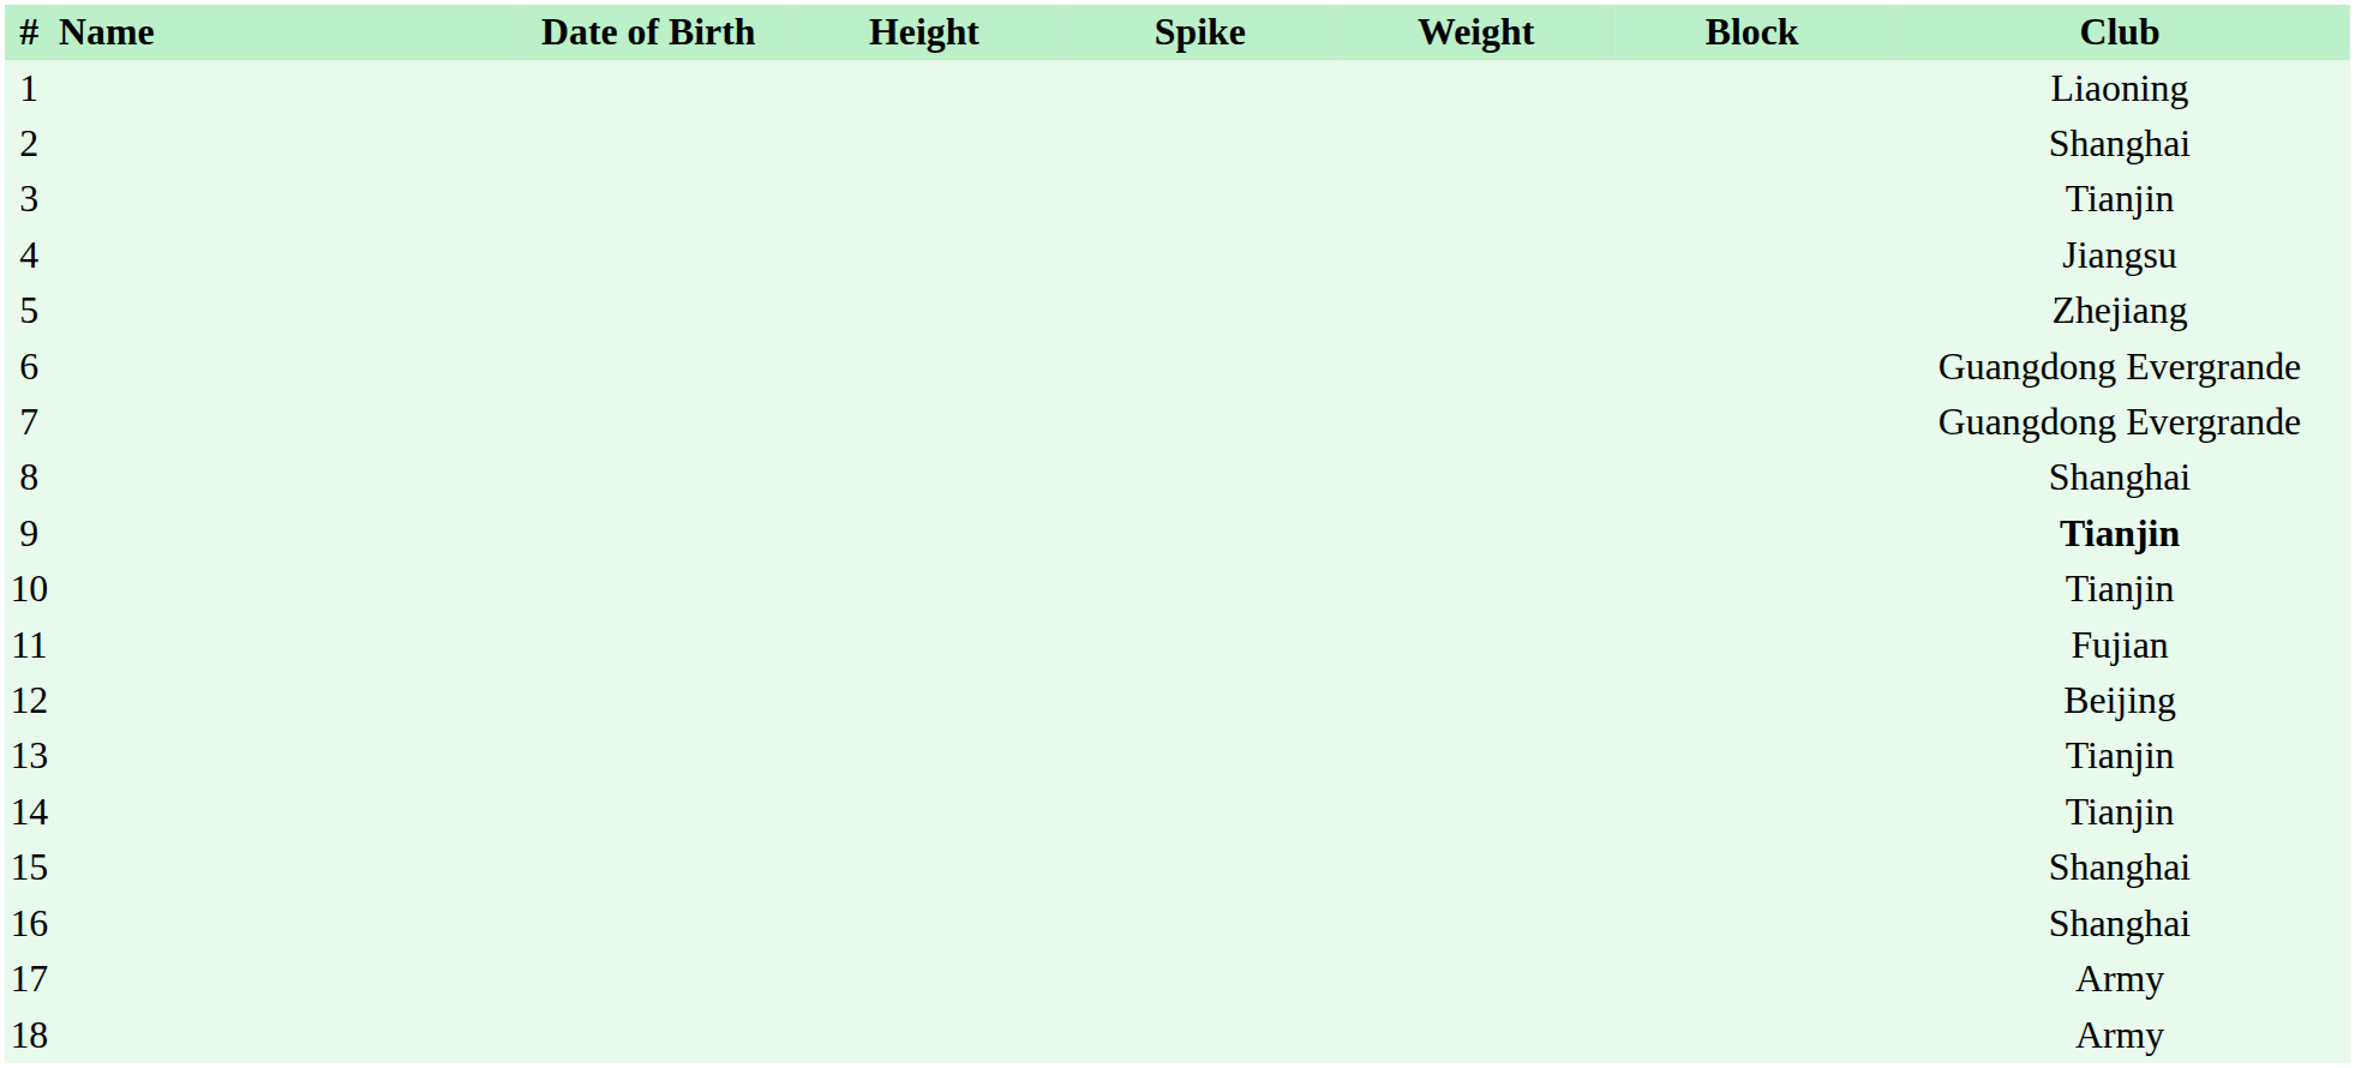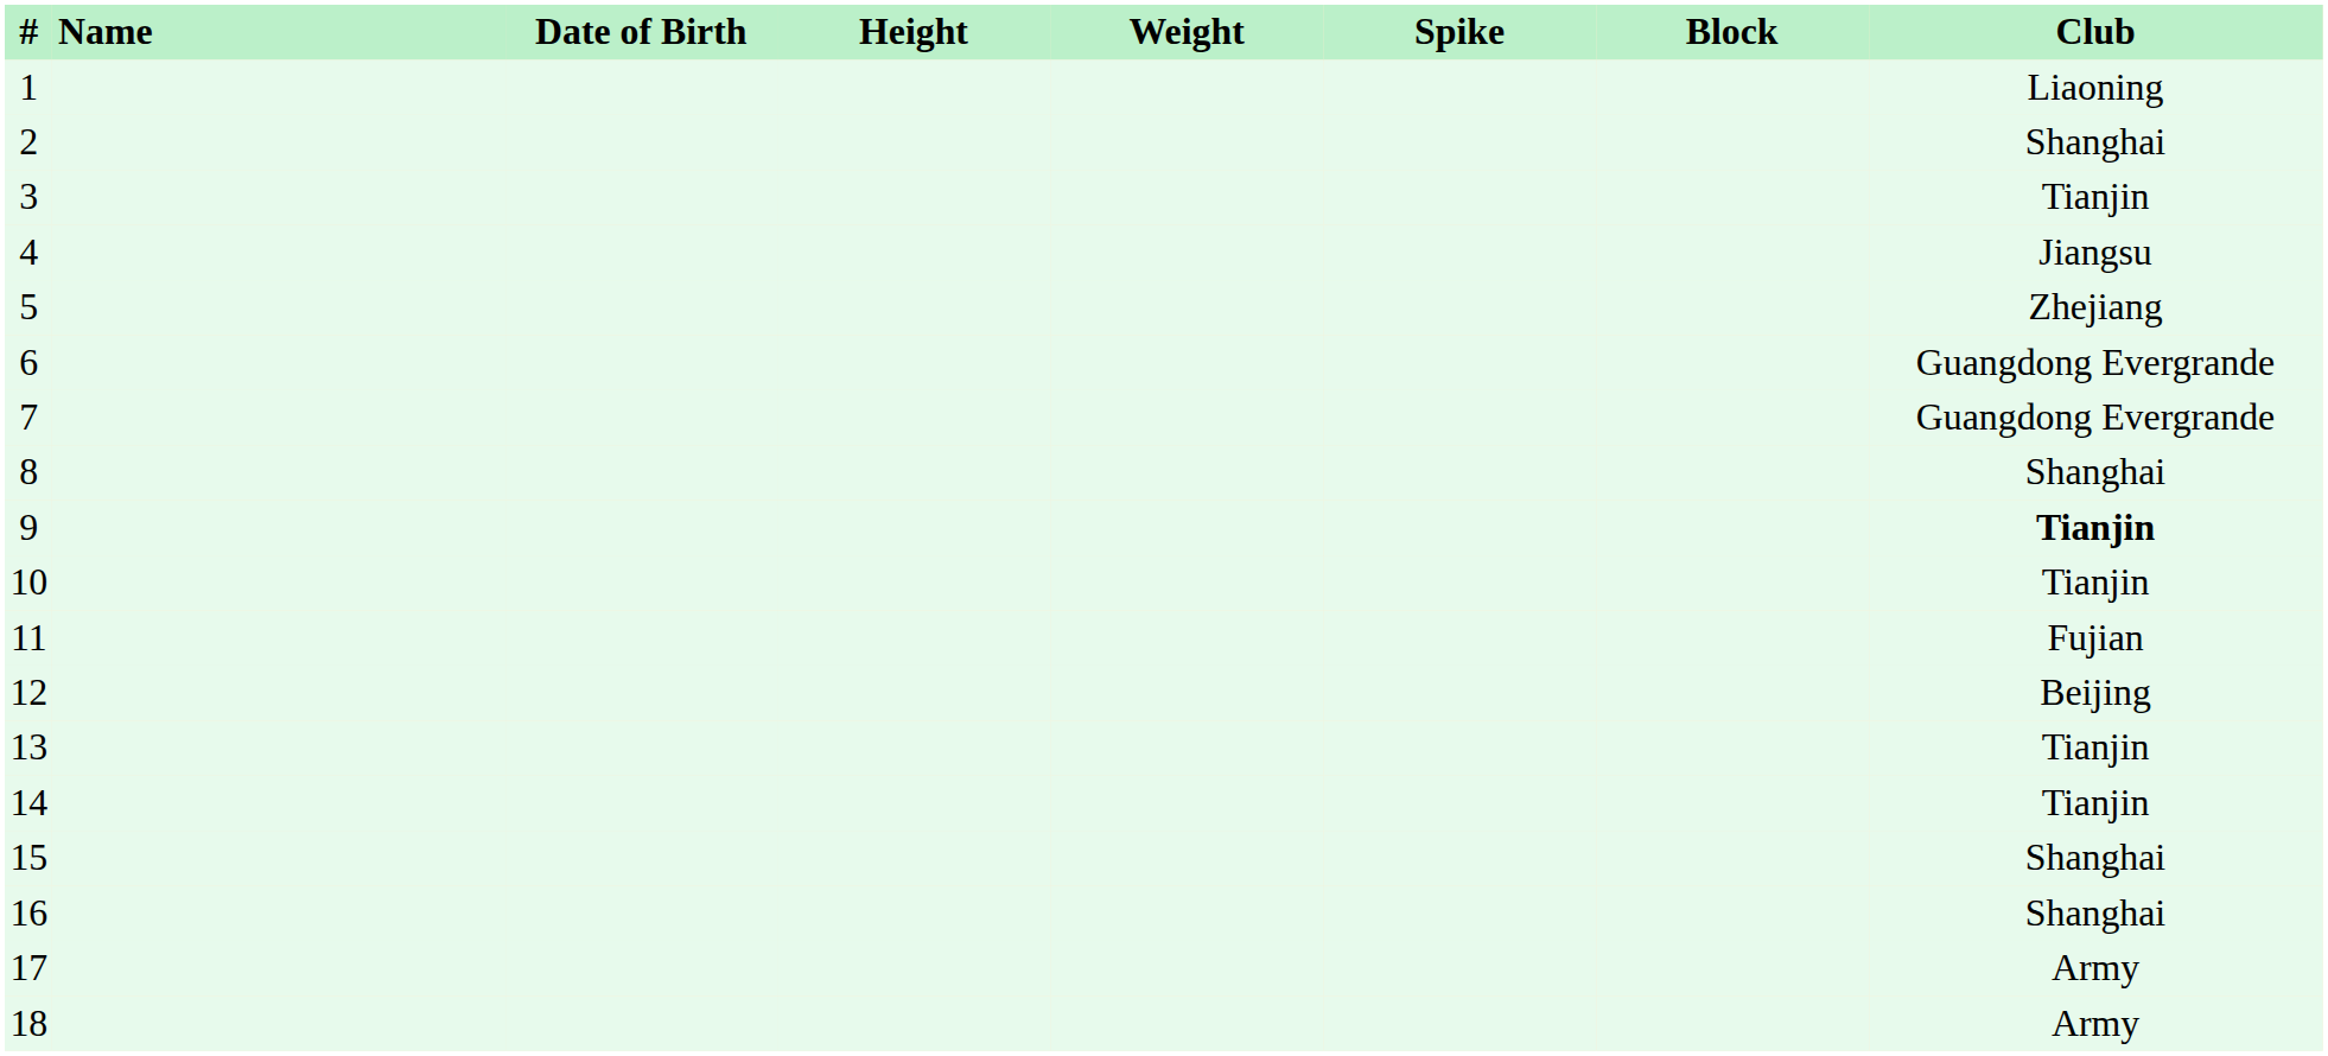columns swapped: Weight <-> Spike
